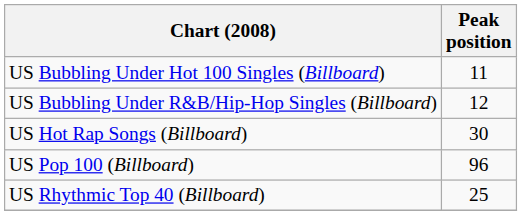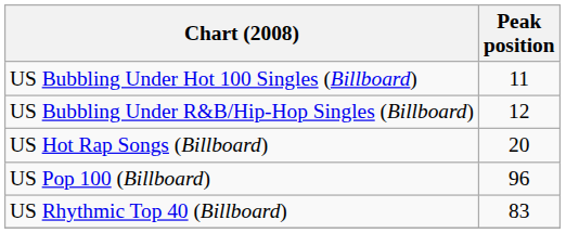US Hot Rap Songs (Billboard) | Peak position: 30 -> 20
US Rhythmic Top 40 (Billboard) | Peak position: 25 -> 83
